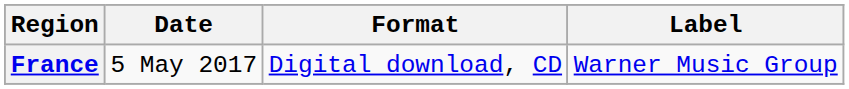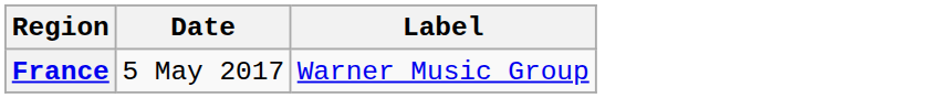- column: Format | Digital download, CD
